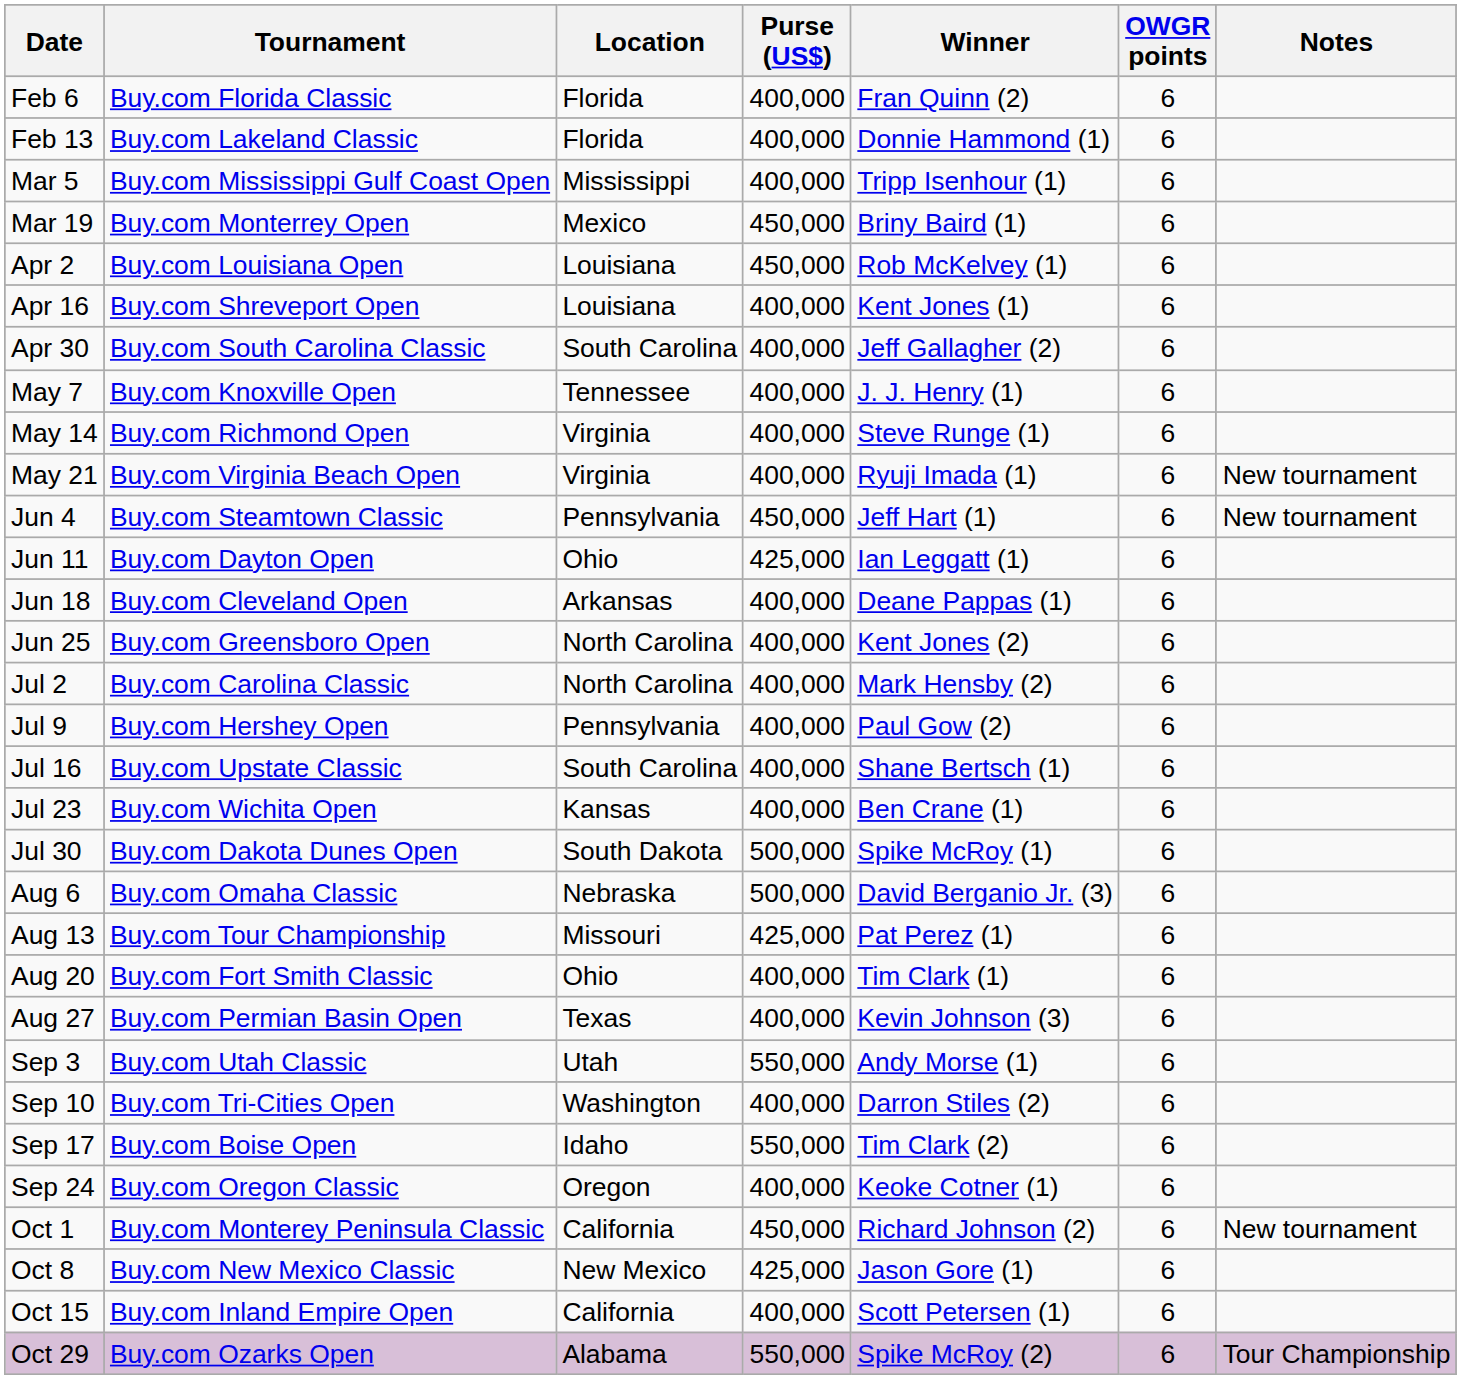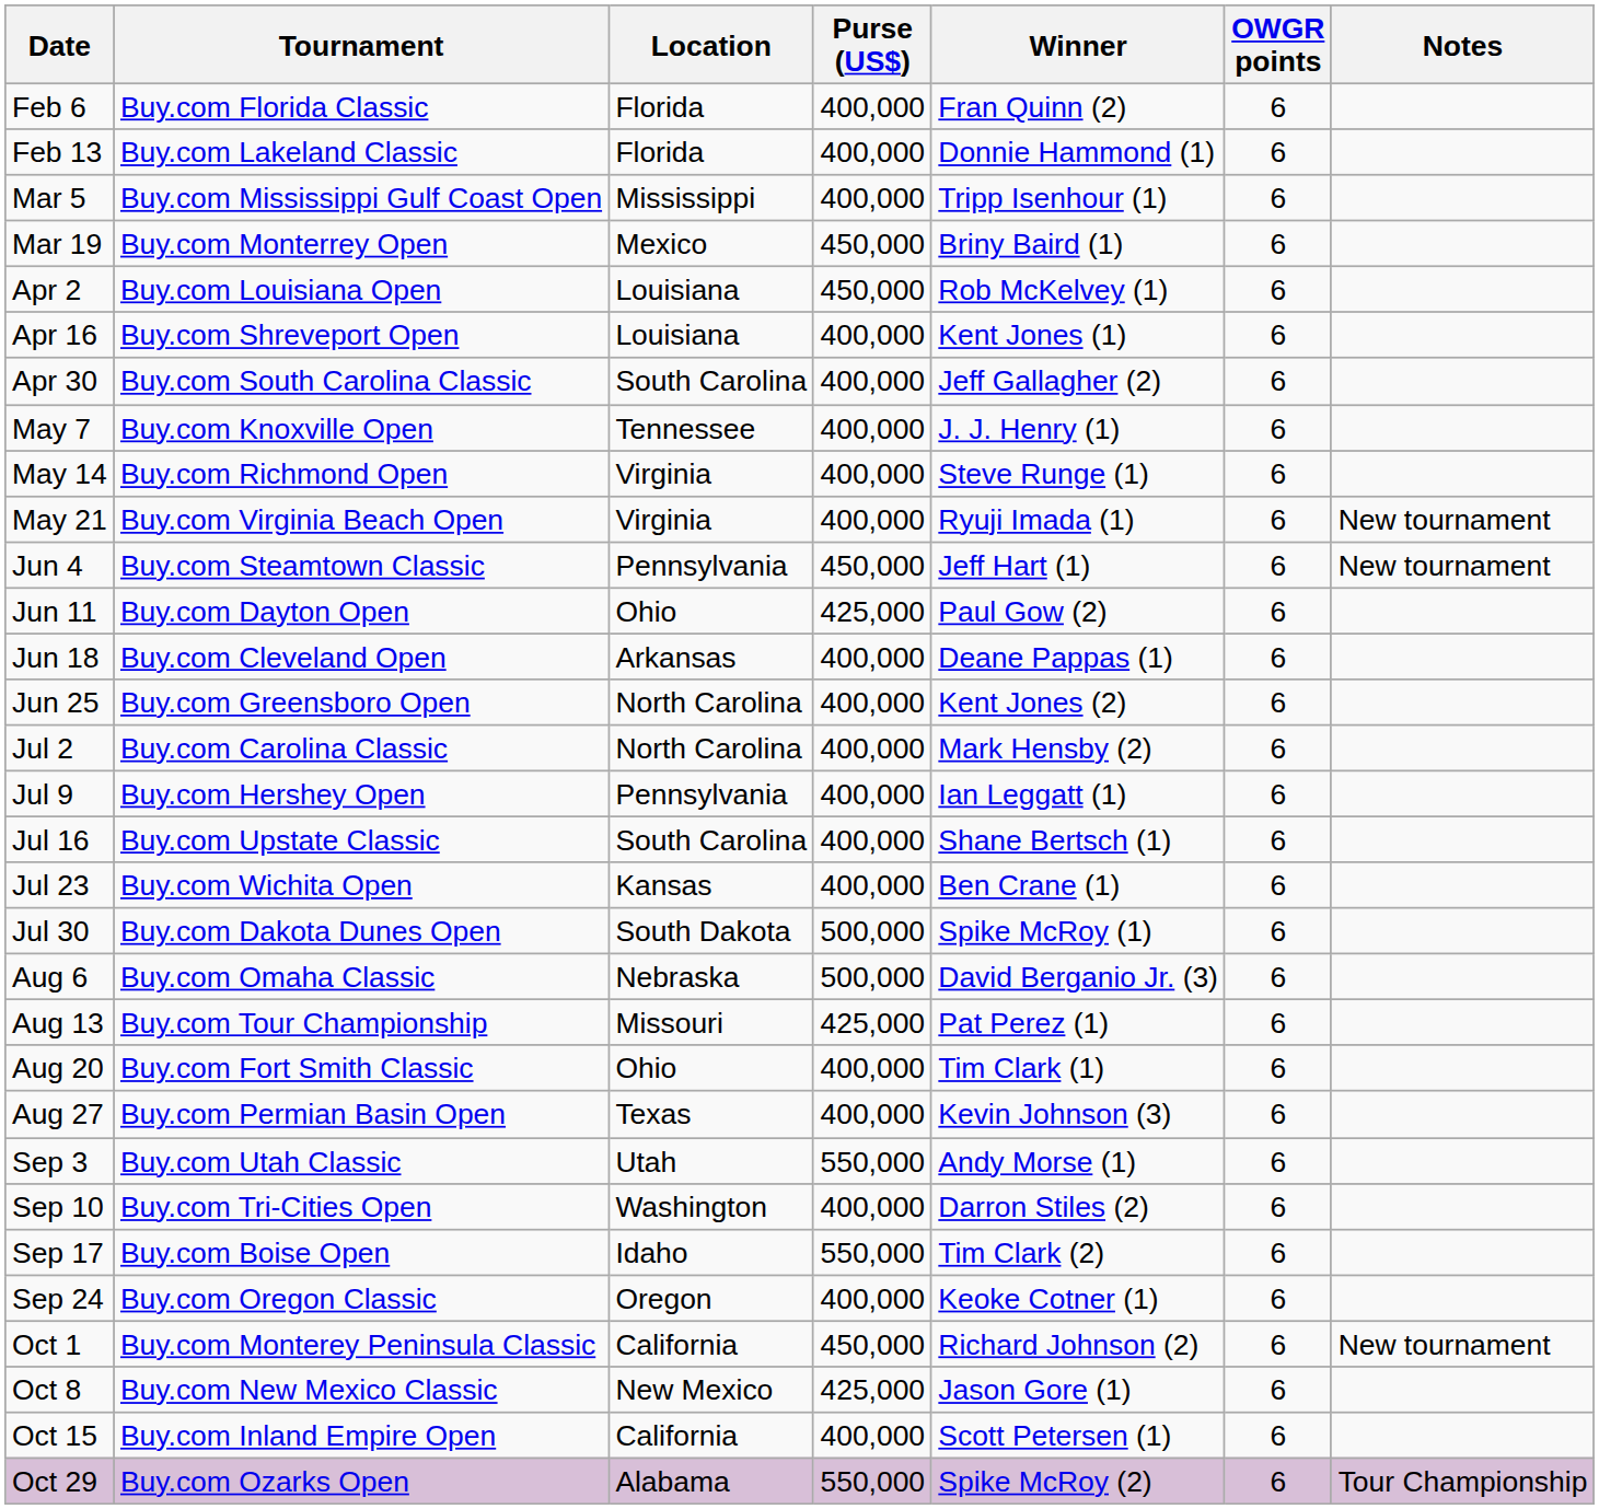Jun 11 | Winner: Ian Leggatt (1) -> Paul Gow (2)
Jul 9 | Winner: Paul Gow (2) -> Ian Leggatt (1)
